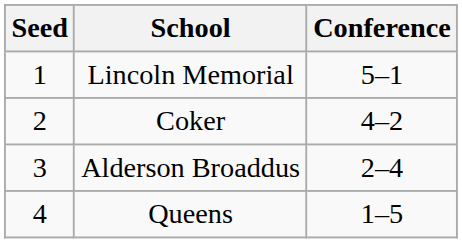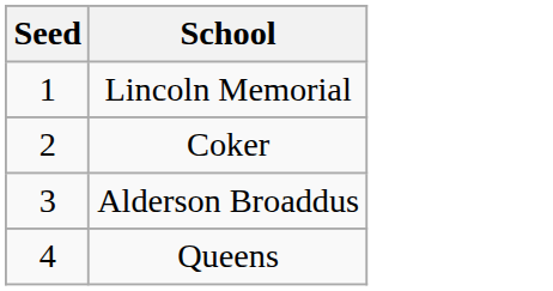- column: Conference | 5–1 | 4–2 | 2–4 | 1–5
